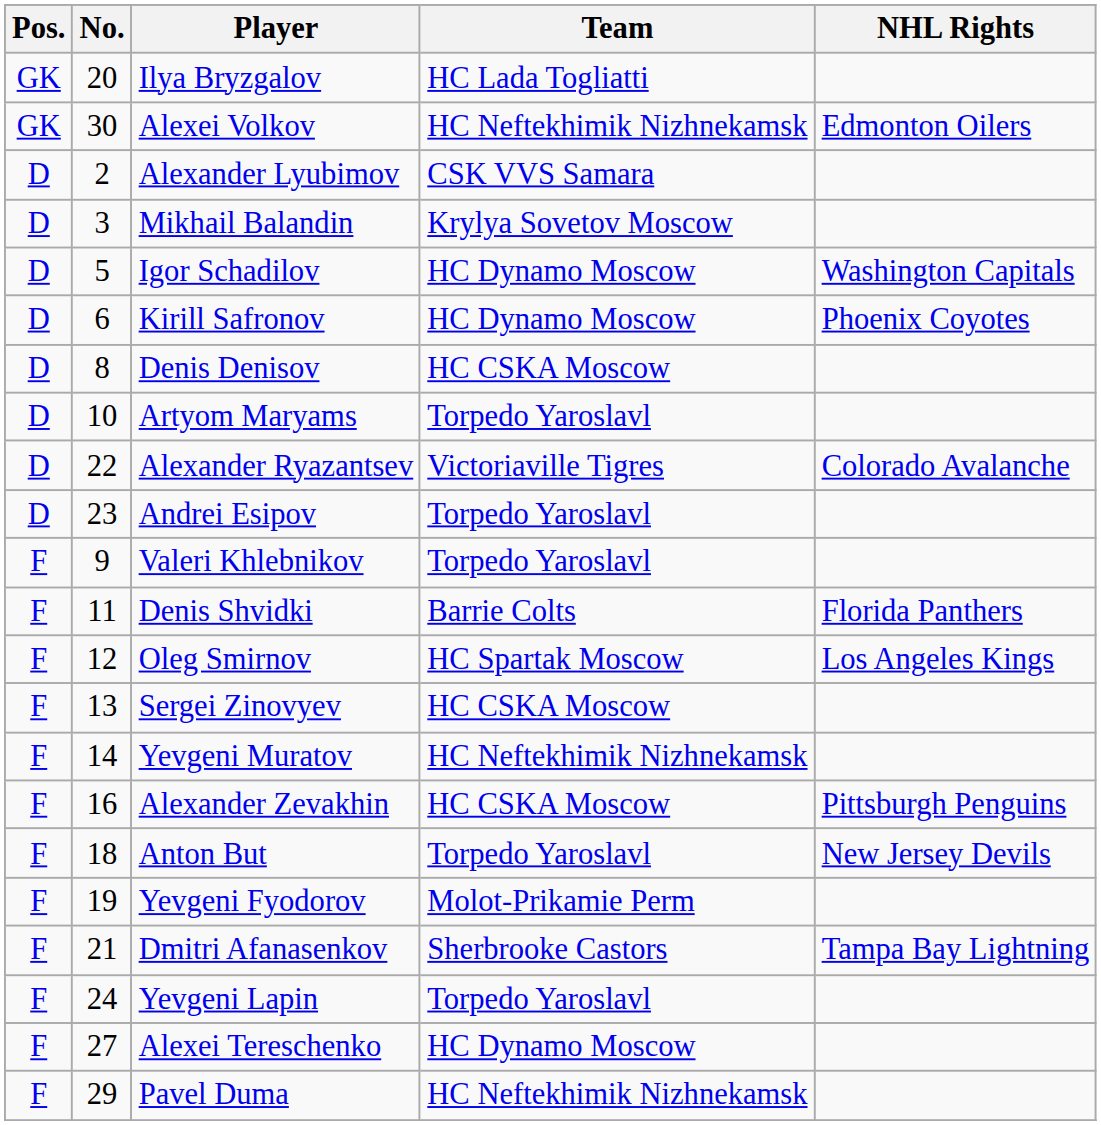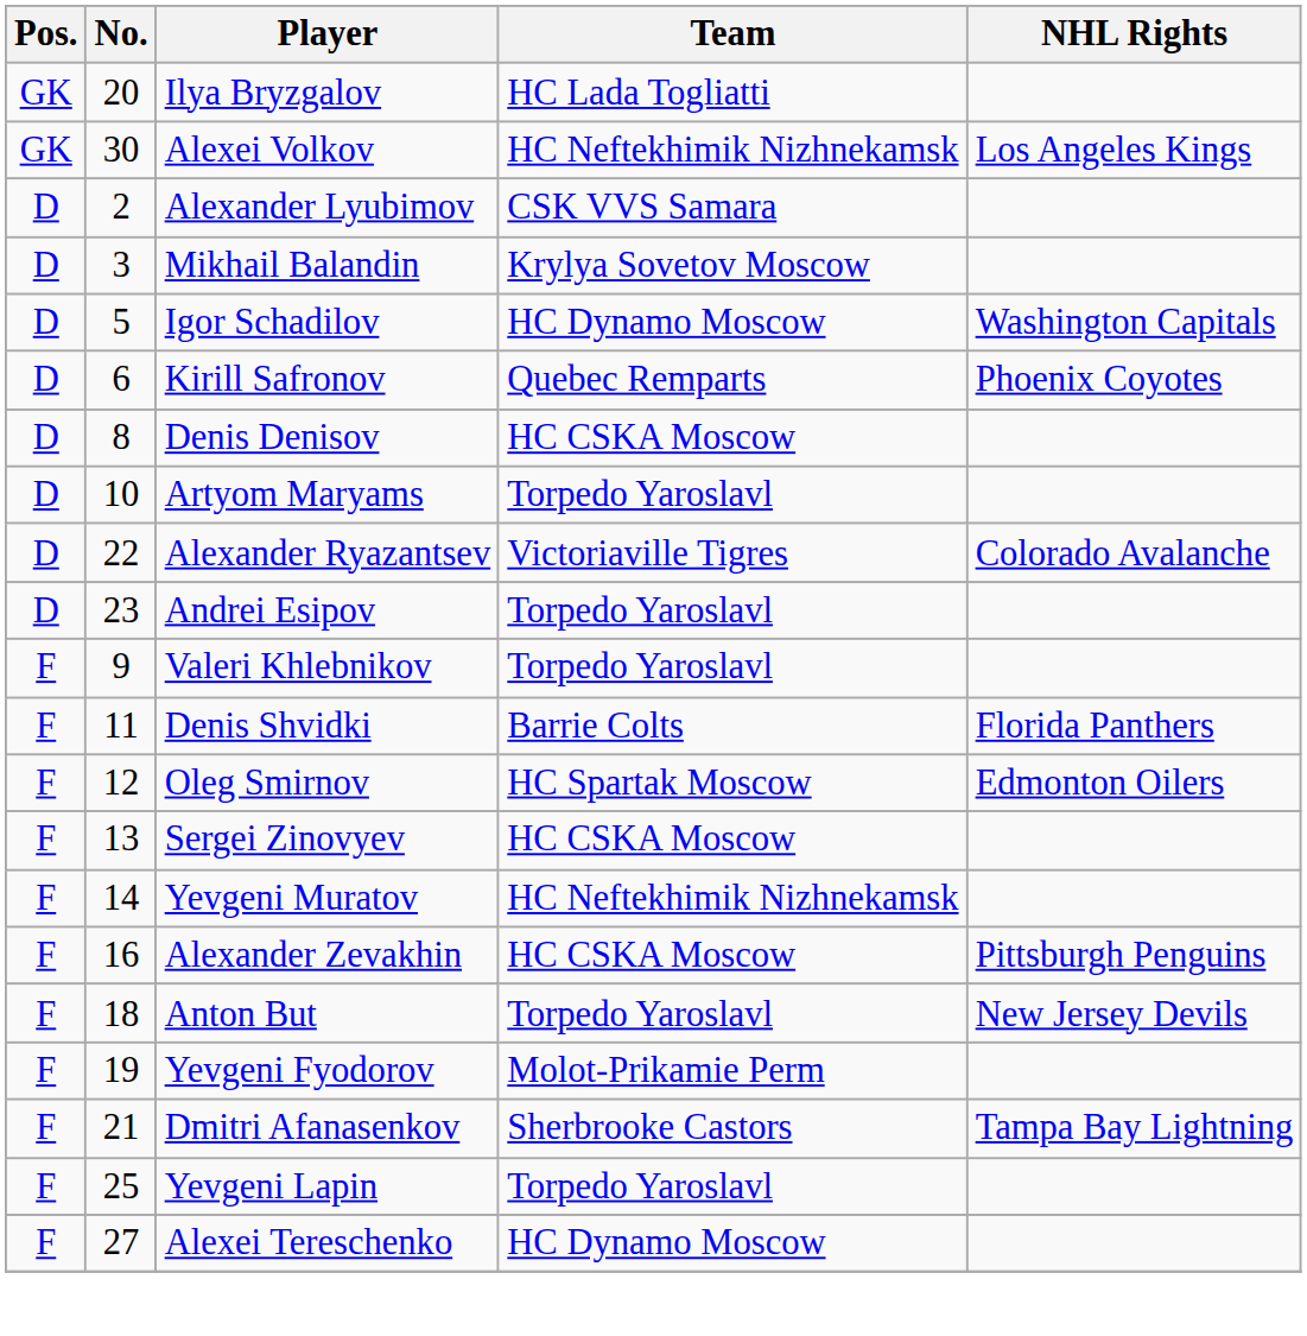Alexei Volkov | NHL Rights: Edmonton Oilers -> Los Angeles Kings
Kirill Safronov | Team: HC Dynamo Moscow -> Quebec Remparts
Oleg Smirnov | NHL Rights: Los Angeles Kings -> Edmonton Oilers
Yevgeni Lapin | No.: 24 -> 25
- row: F | 29 | Pavel Duma | HC Neftekhimik Nizhnekamsk
